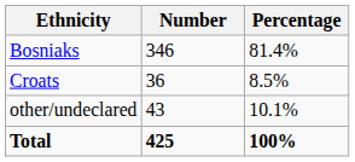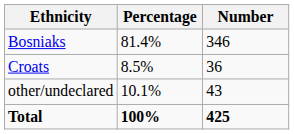columns swapped: Number <-> Percentage
